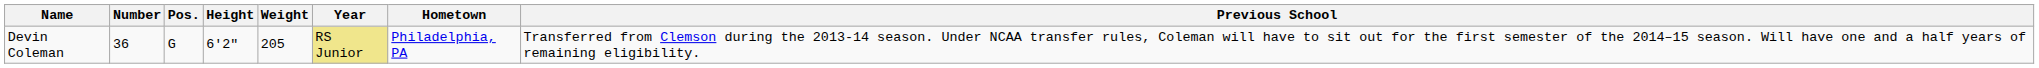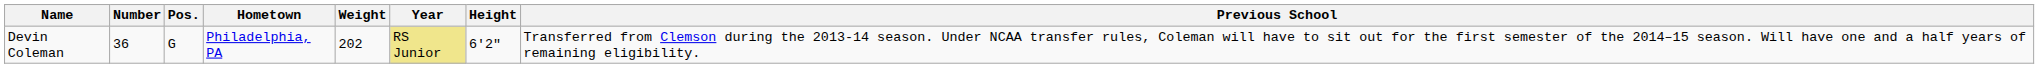columns swapped: Height <-> Hometown
Devin Coleman | Weight: 205 -> 202
